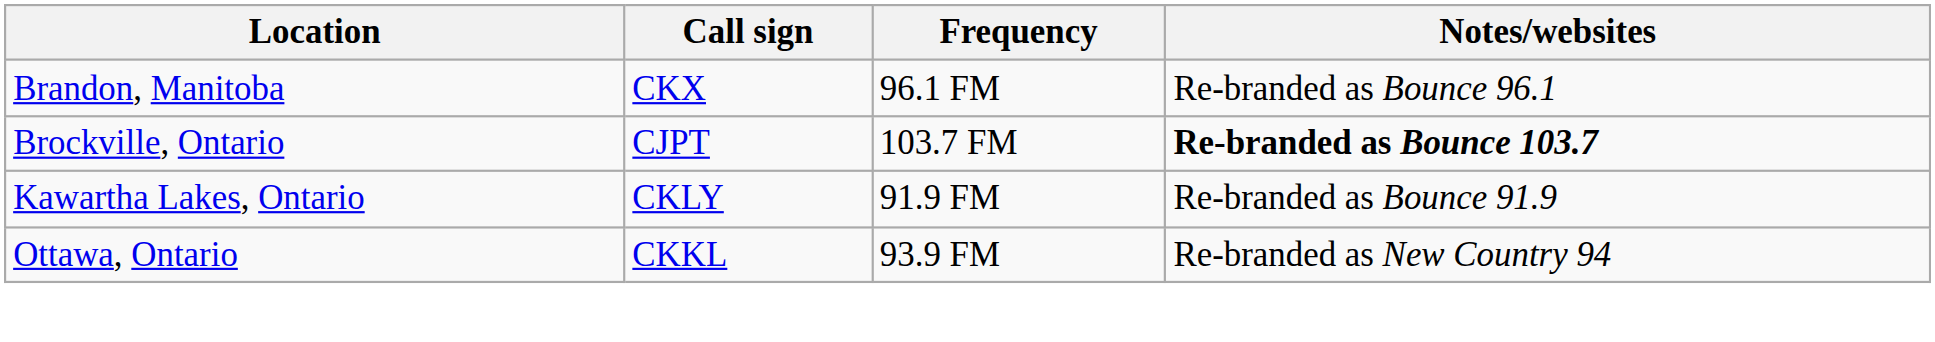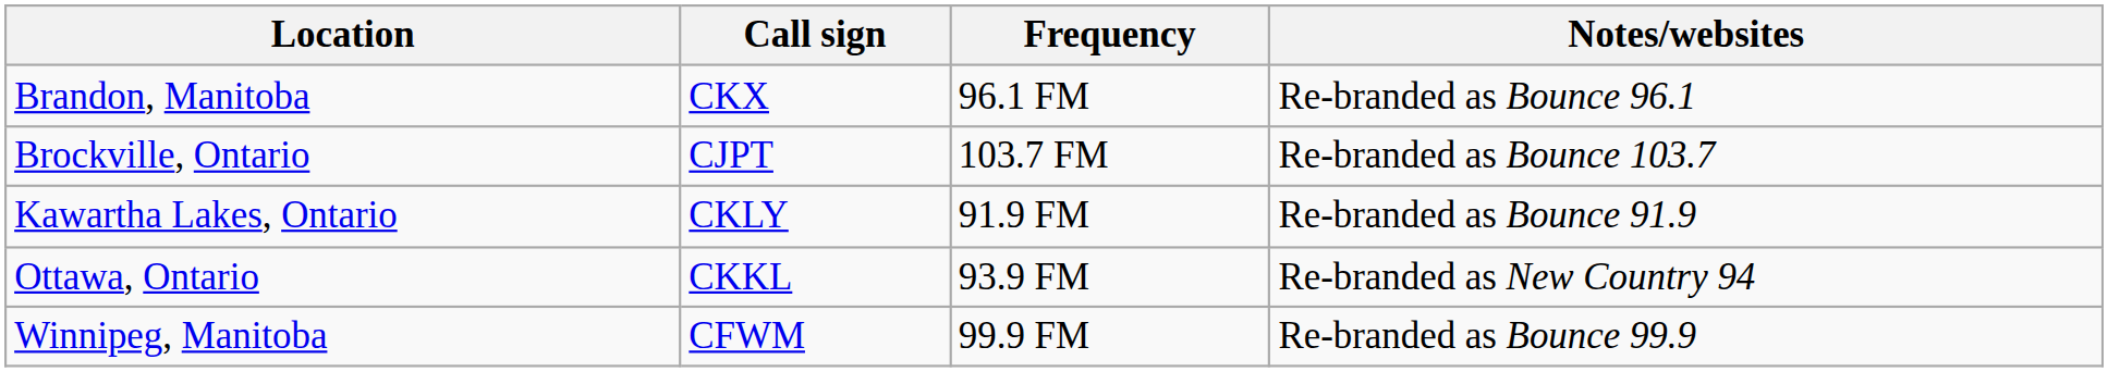Brockville, Ontario | Notes/websites: bold -> normal
+ row: Winnipeg, Manitoba | CFWM | 99.9 FM | Re-branded as Bounce 99.9
